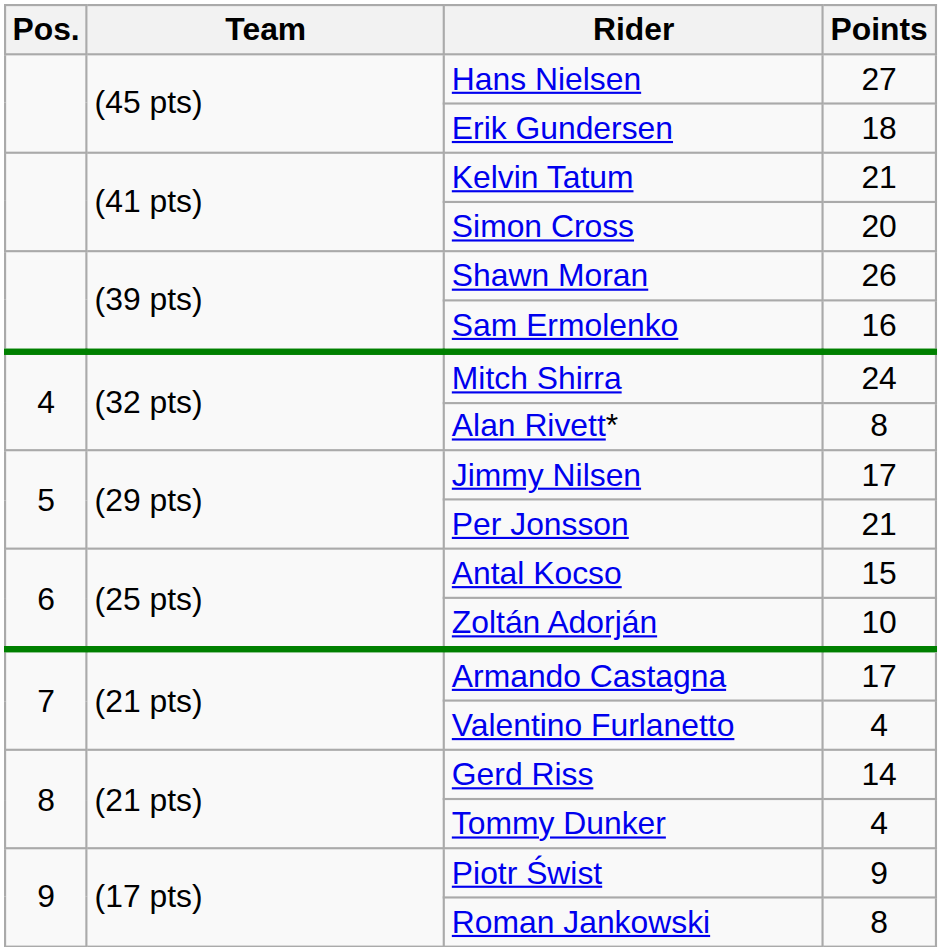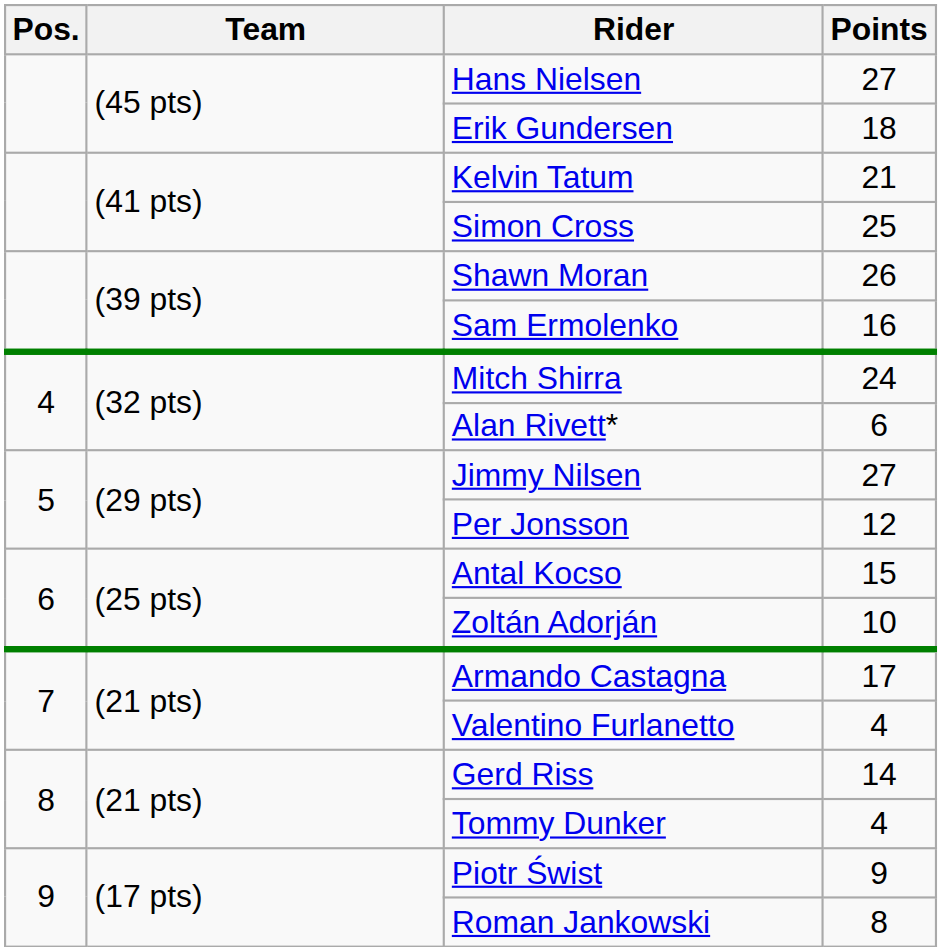Simon Cross | Points: 20 -> 25
Alan Rivett* | Points: 8 -> 6
Jimmy Nilsen | Points: 17 -> 27
Per Jonsson | Points: 21 -> 12
